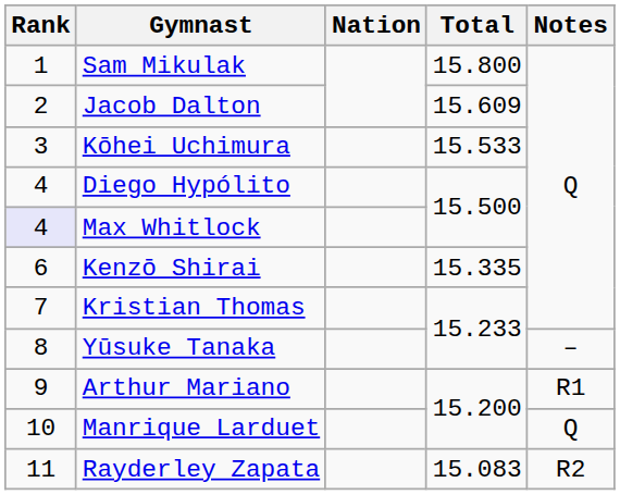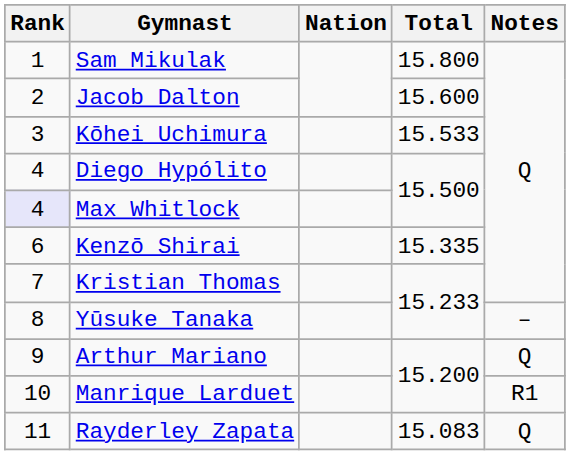Jacob Dalton | Total: 15.609 -> 15.600
Arthur Mariano | Notes: R1 -> Q
Manrique Larduet | Notes: Q -> R1
Rayderley Zapata | Notes: R2 -> Q
